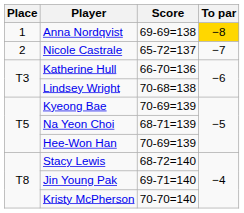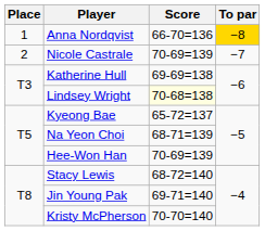Anna Nordqvist | Score: 69-69=138 -> 66-70=136
Nicole Castrale | Score: 65-72=137 -> 70-69=139
Katherine Hull | Score: 66-70=136 -> 69-69=138
Lindsey Wright | Score: no background -> lightyellow background
Kyeong Bae | Score: 70-69=139 -> 65-72=137
